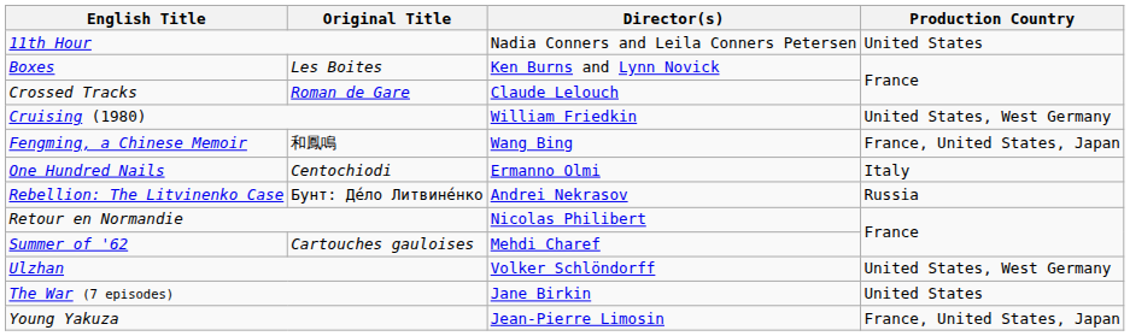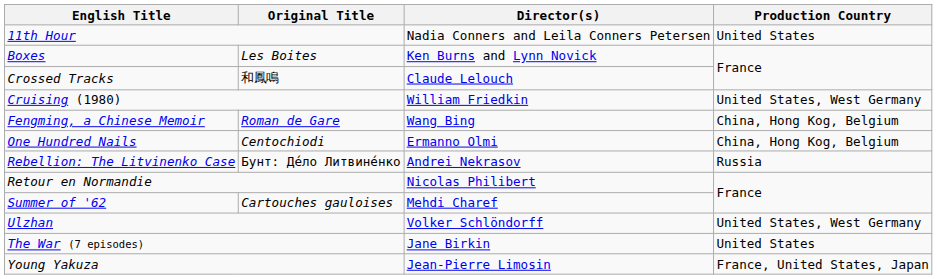Crossed Tracks | Original Title: Roman de Gare -> 和鳳鳴
Fengming, a Chinese Memoir | Original Title: 和鳳鳴 -> Roman de Gare
Fengming, a Chinese Memoir | Production Country: France, United States, Japan -> China, Hong Kog, Belgium
One Hundred Nails | Production Country: Italy -> China, Hong Kog, Belgium
